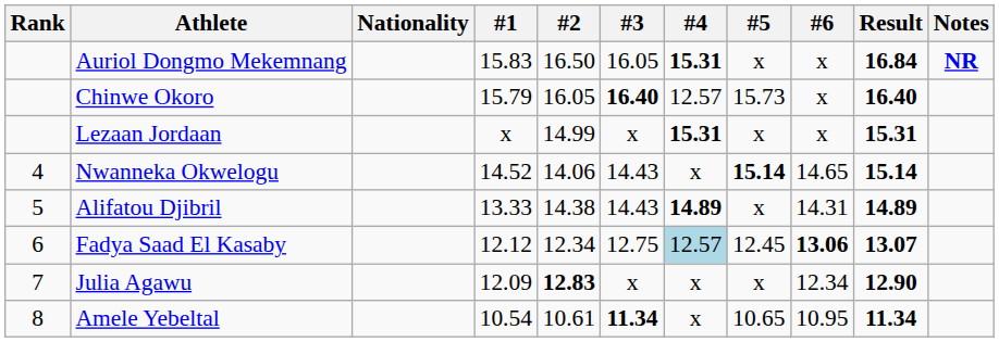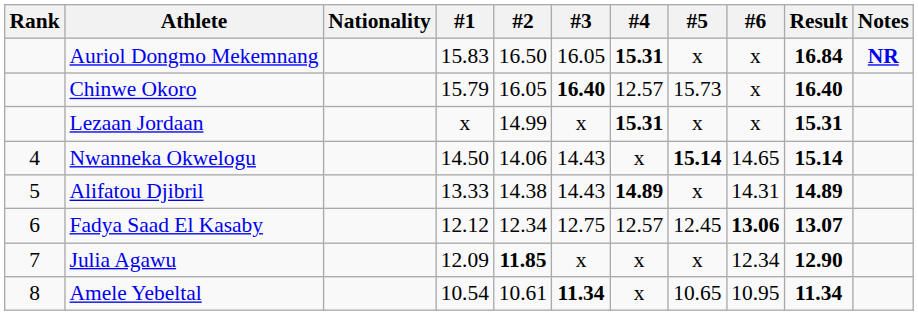Nwanneka Okwelogu | #1: 14.52 -> 14.50
Fadya Saad El Kasaby | #4: lightblue background -> no background
Julia Agawu | #2: 12.83 -> 11.85
